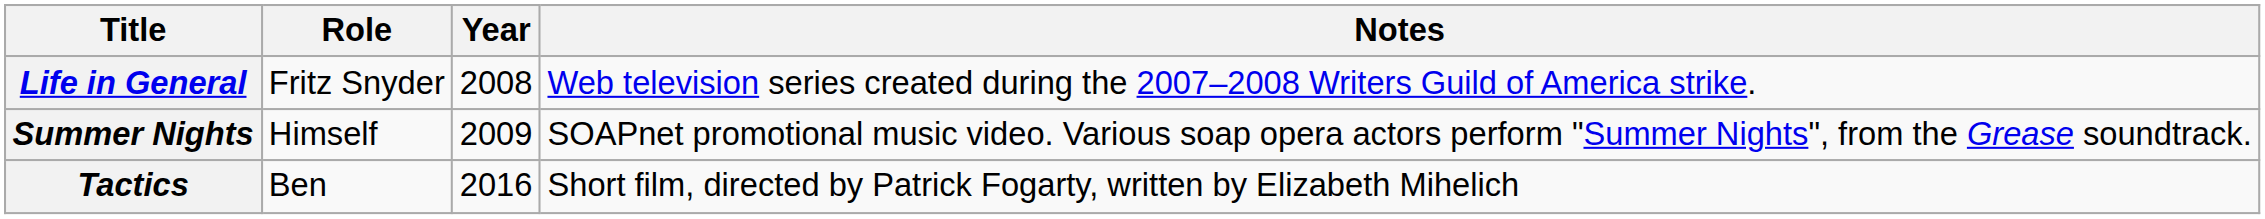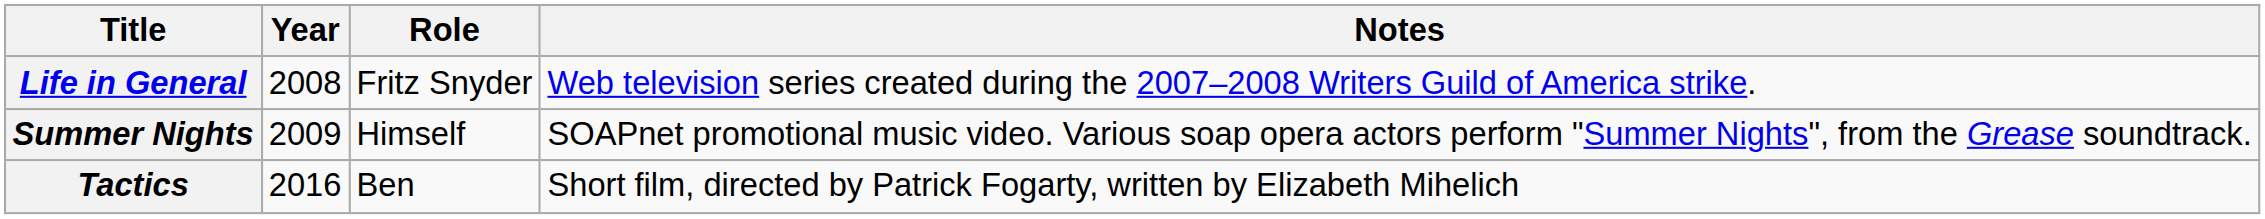columns swapped: Year <-> Role
